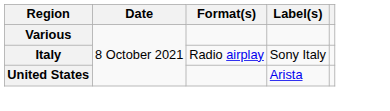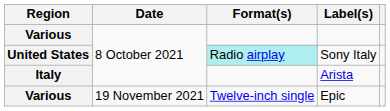Sony Italy | Region: Italy -> United States
Sony Italy | Format(s): no background -> paleturquoise background
Arista | Region: United States -> Italy
+ row: Various | 19 November 2021 | Twelve-inch single | Epic
